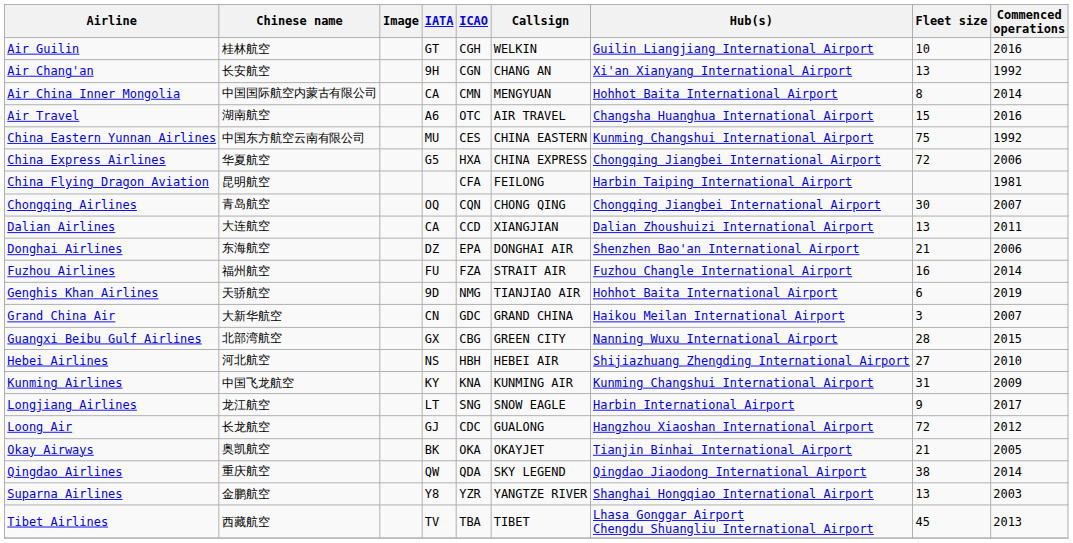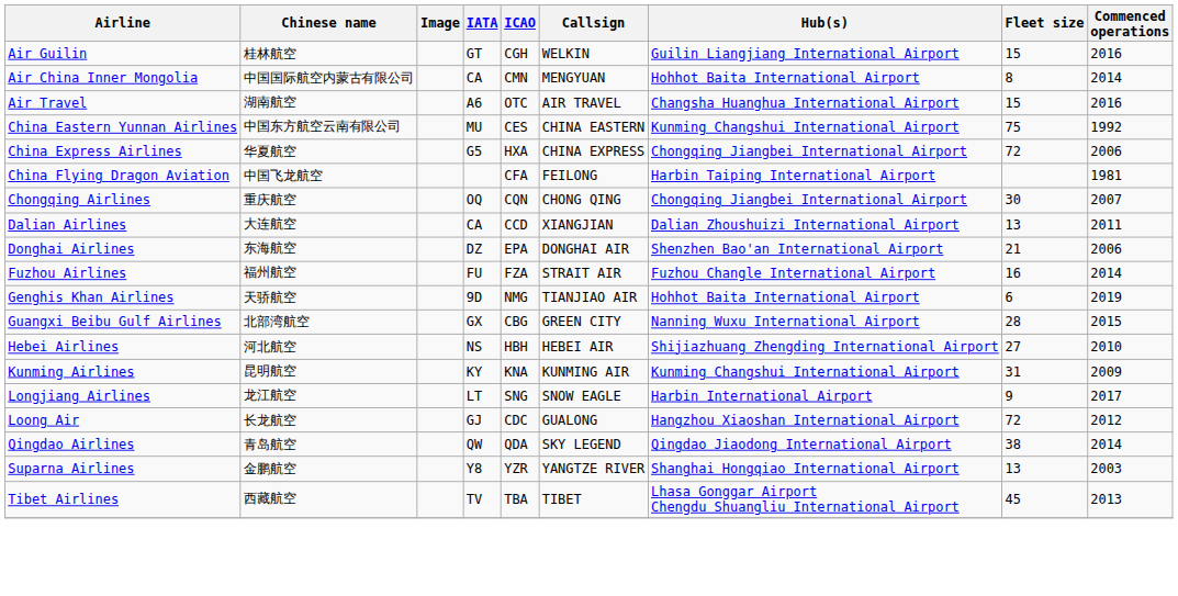Air Guilin | Fleet size: 10 -> 15
- row: Air Chang'an | 长安航空 | 9H | CGN | CHANG AN | Xi'an Xianyang International Airport | 13 | 1992
China Flying Dragon Aviation | Chinese name: 昆明航空 -> 中国飞龙航空
Chongqing Airlines | Chinese name: 青岛航空 -> 重庆航空
- row: Grand China Air | 大新华航空 | CN | GDC | GRAND CHINA | Haikou Meilan International Airport | 3 | 2007
Kunming Airlines | Chinese name: 中国飞龙航空 -> 昆明航空
- row: Okay Airways | 奥凯航空 | BK | OKA | OKAYJET | Tianjin Binhai International Airport | 21 | 2005
Qingdao Airlines | Chinese name: 重庆航空 -> 青岛航空
